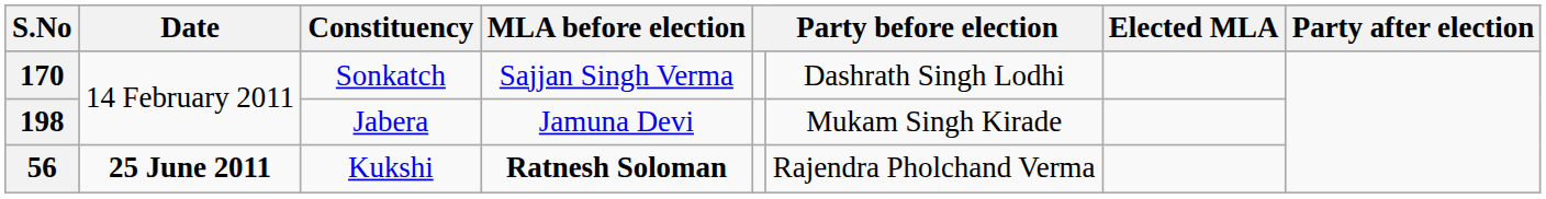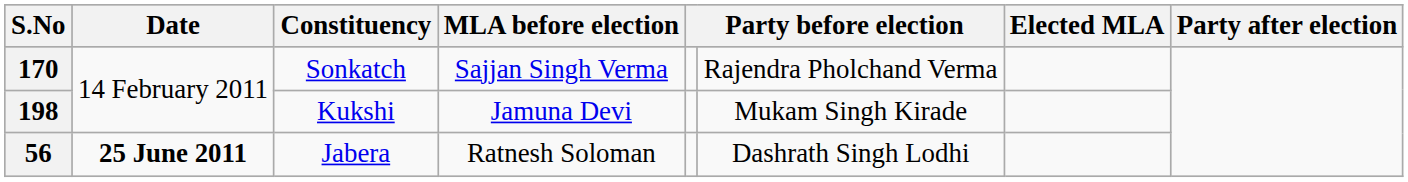170 | column 6: Dashrath Singh Lodhi -> Rajendra Pholchand Verma
198 | Constituency: Jabera -> Kukshi
56 | Constituency: Kukshi -> Jabera
56 | MLA before election: bold -> normal
56 | column 6: Rajendra Pholchand Verma -> Dashrath Singh Lodhi
